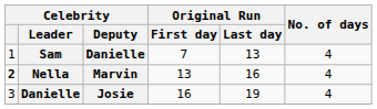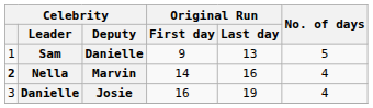Sam | Original Run / First day: 7 -> 9
Sam | No. of days: 4 -> 5
Nella | Original Run / First day: 13 -> 14
